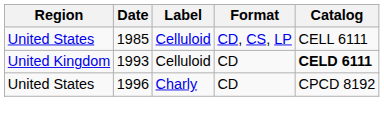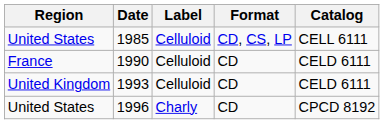+ row: France | 1990 | Celluloid | CD | CELD 6111
1993 | Catalog: bold -> normal
